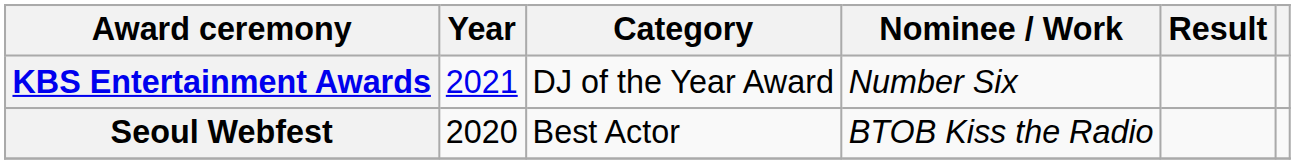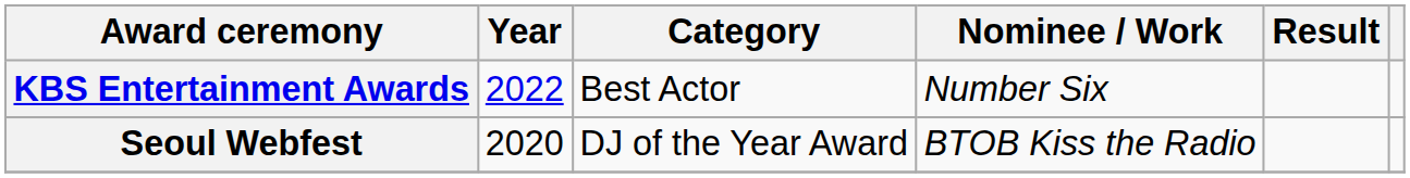KBS Entertainment Awards | Year: 2021 -> 2022
KBS Entertainment Awards | Category: DJ of the Year Award -> Best Actor
Seoul Webfest | Category: Best Actor -> DJ of the Year Award
